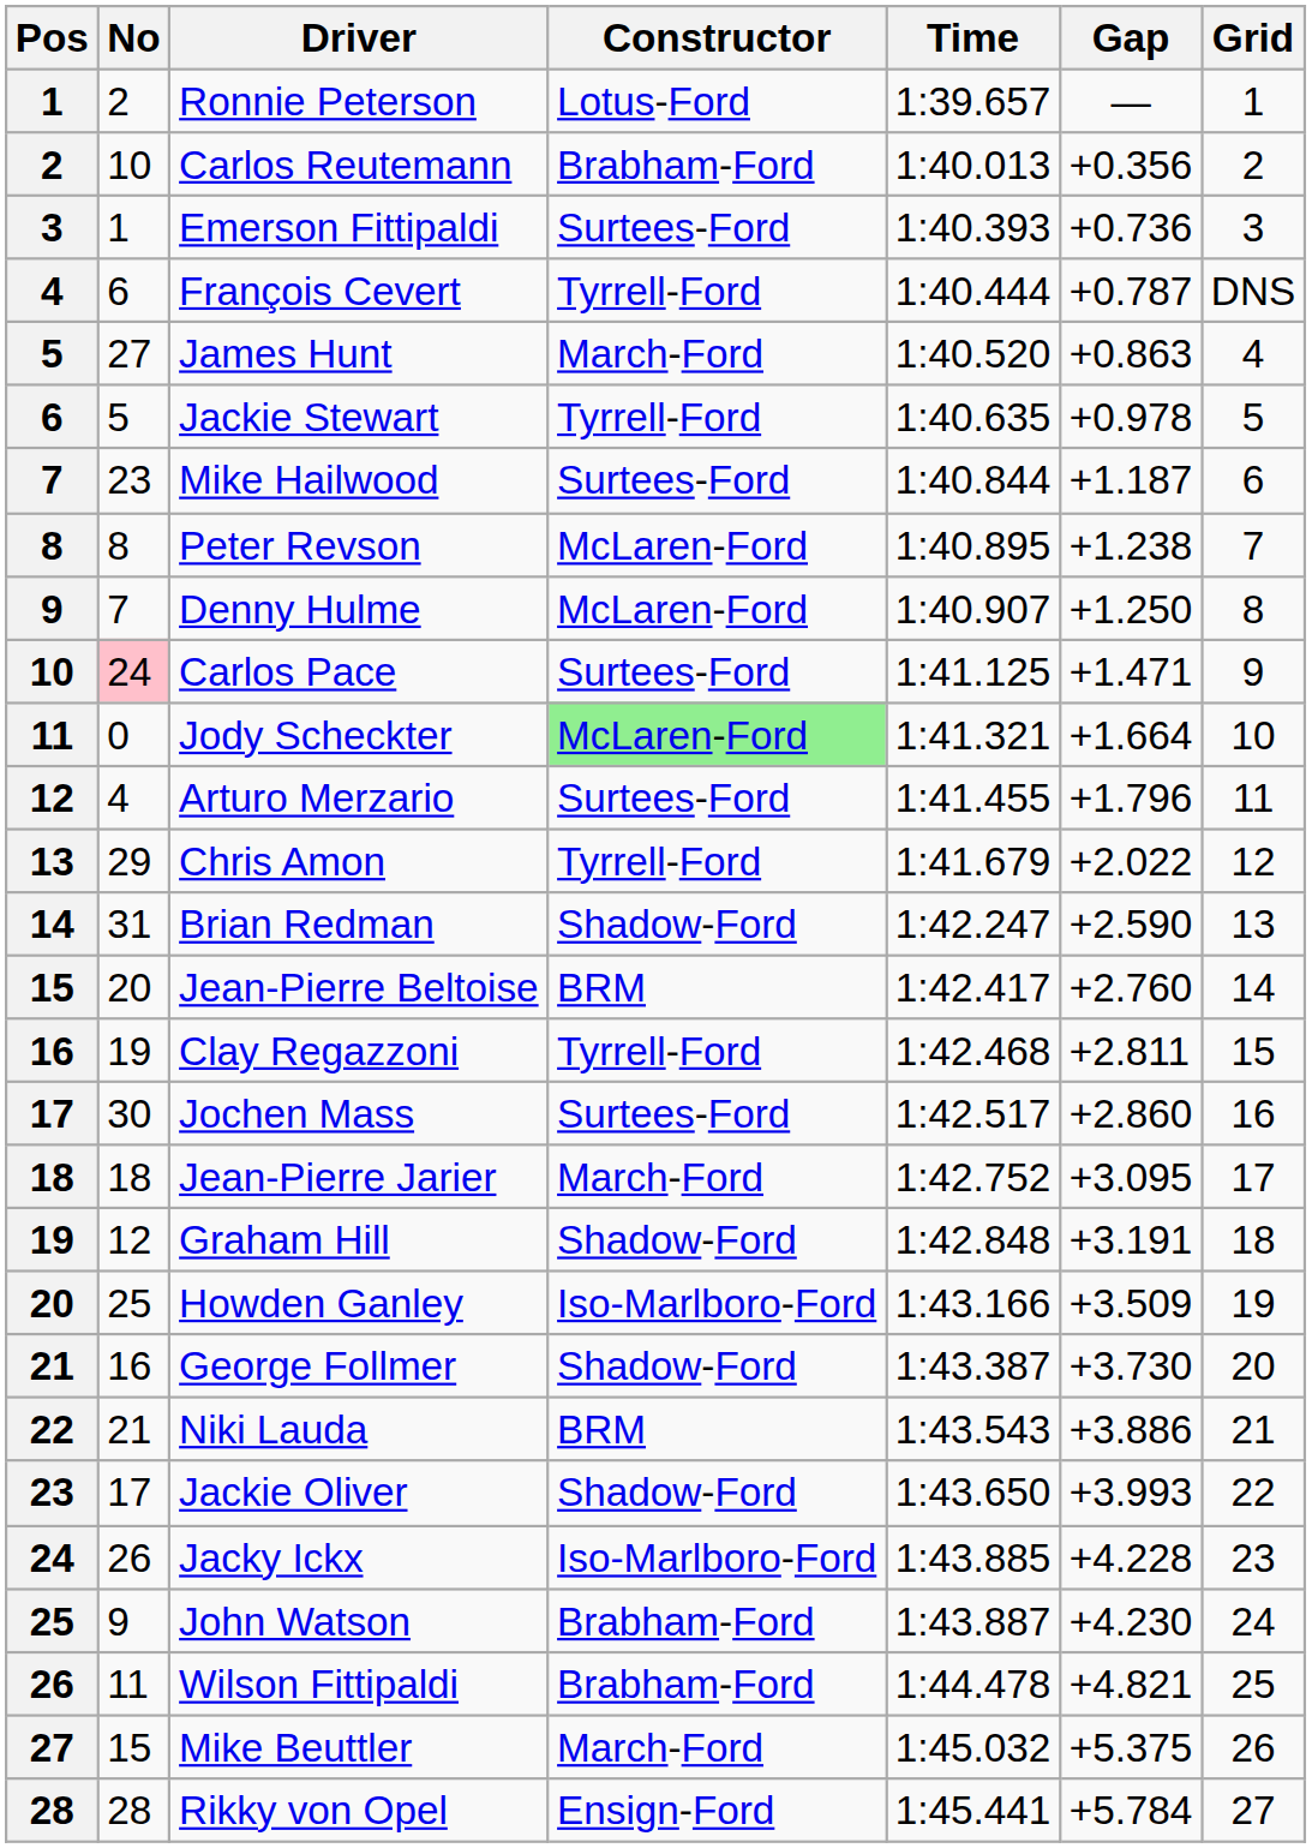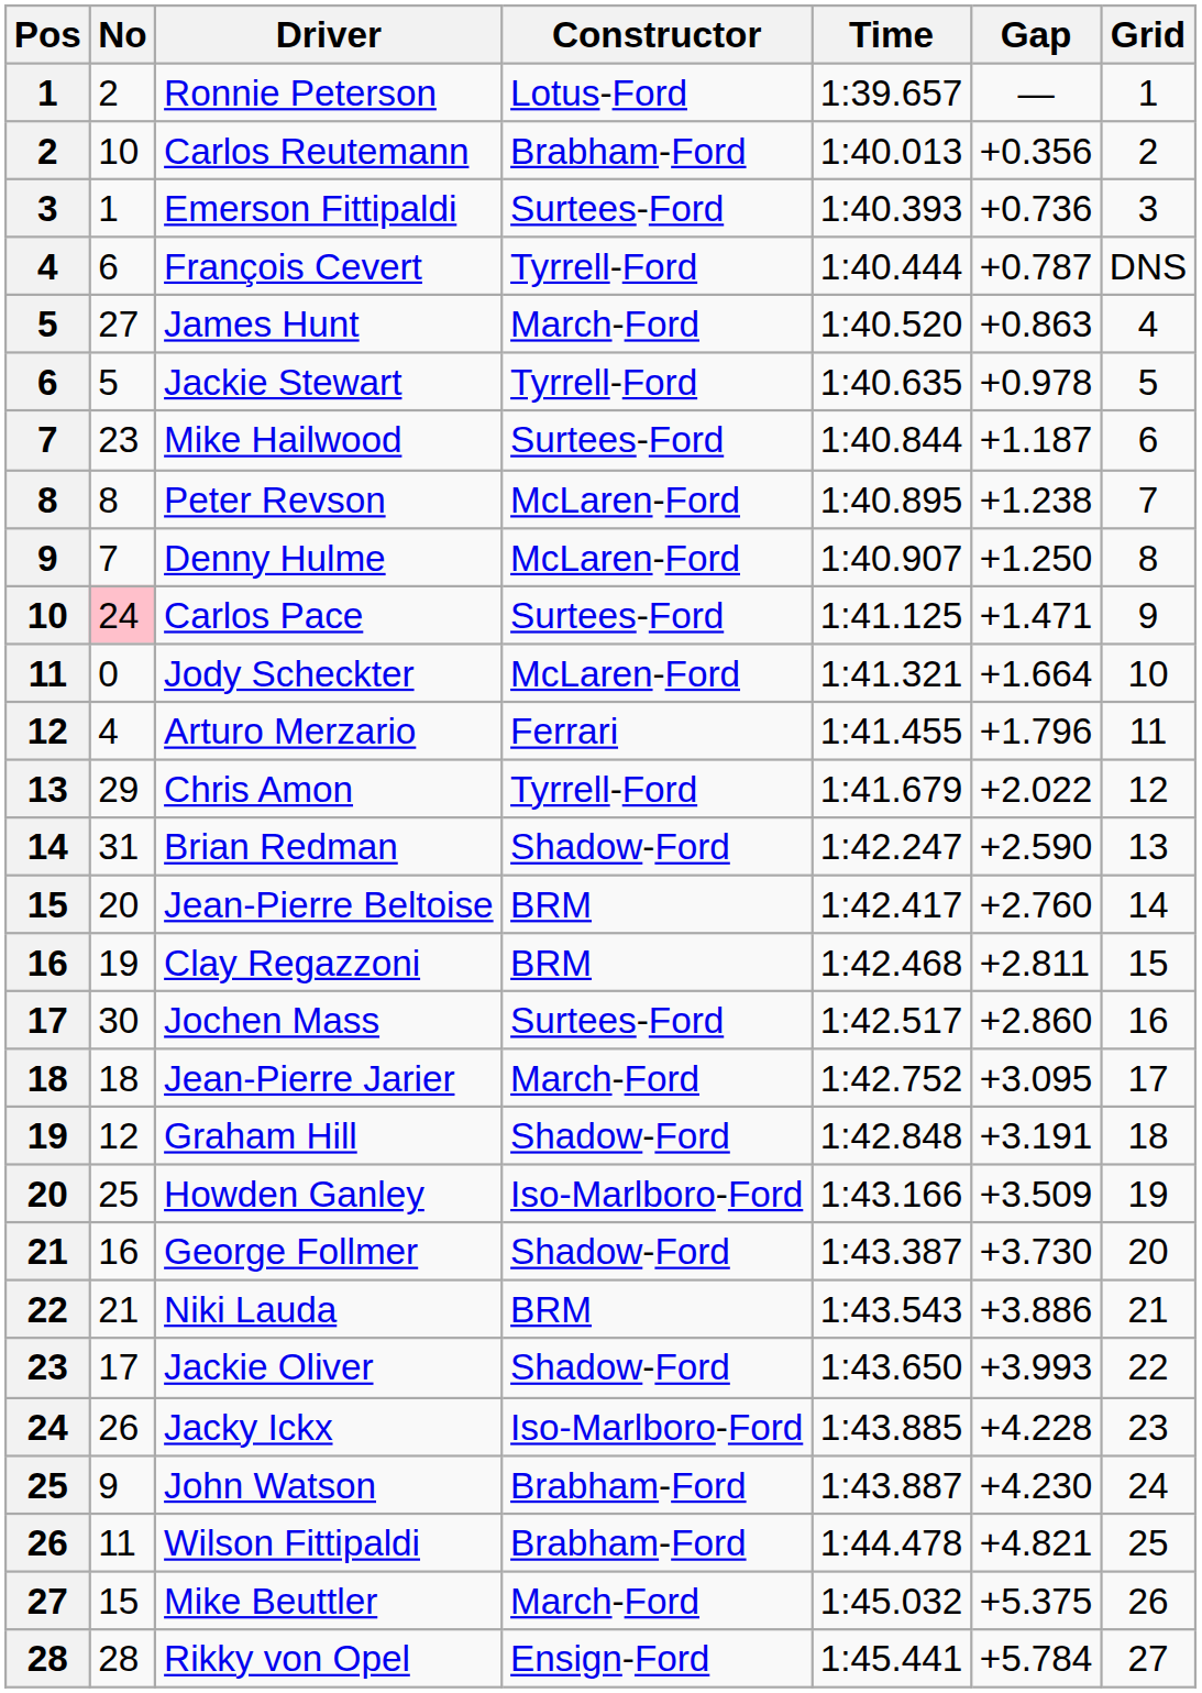Jody Scheckter | Constructor: lightgreen background -> no background
Arturo Merzario | Constructor: Surtees-Ford -> Ferrari
Clay Regazzoni | Constructor: Tyrrell-Ford -> BRM
